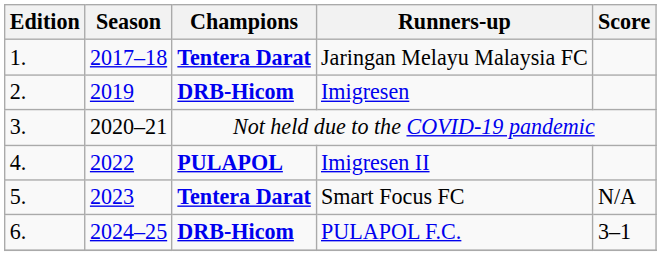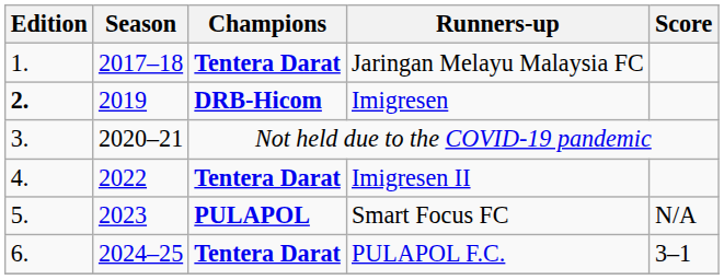Imigresen | Edition: normal -> bold
Imigresen II | Champions: PULAPOL -> Tentera Darat
Smart Focus FC | Champions: Tentera Darat -> PULAPOL
PULAPOL F.C. | Champions: DRB-Hicom -> Tentera Darat
